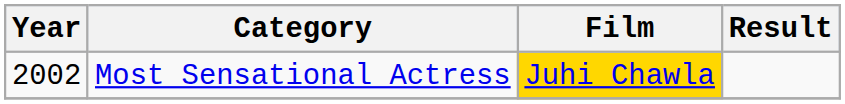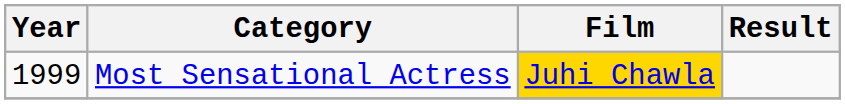Most Sensational Actress | Year: 2002 -> 1999
